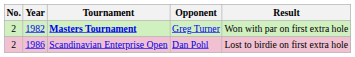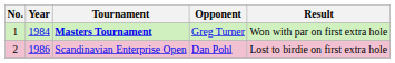Masters Tournament | No.: 2 -> 1
Masters Tournament | Year: 1982 -> 1984
